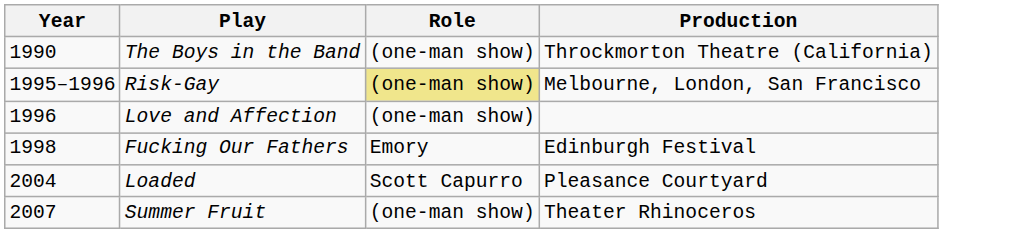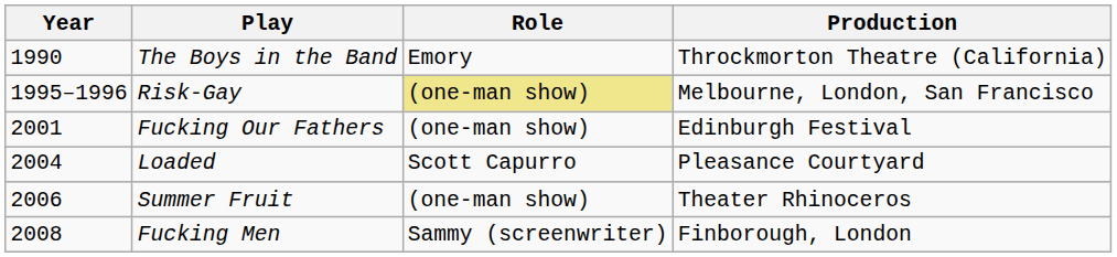The Boys in the Band | Role: (one-man show) -> Emory
- row: 1996 | Love and Affection | (one-man show)
Fucking Our Fathers | Year: 1998 -> 2001
Fucking Our Fathers | Role: Emory -> (one-man show)
Summer Fruit | Year: 2007 -> 2006
+ row: 2008 | Fucking Men | Sammy (screenwriter) | Finborough, London
